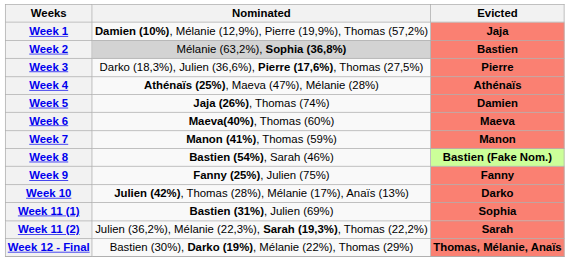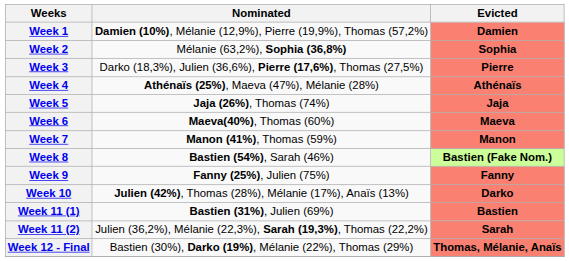Week 1 | Evicted: Jaja -> Damien
Week 2 | Nominated: lightgrey background -> no background
Week 2 | Evicted: Bastien -> Sophia
Week 5 | Evicted: Damien -> Jaja
Week 11 (1) | Evicted: Sophia -> Bastien
